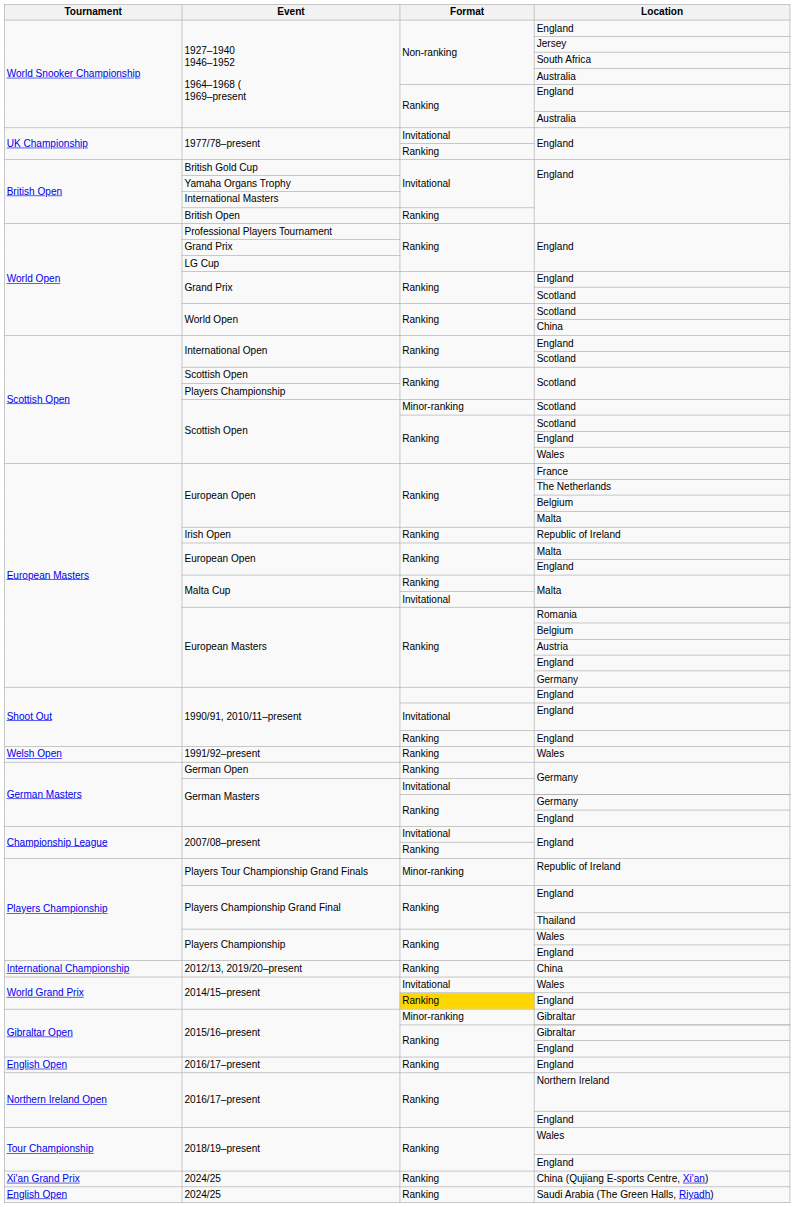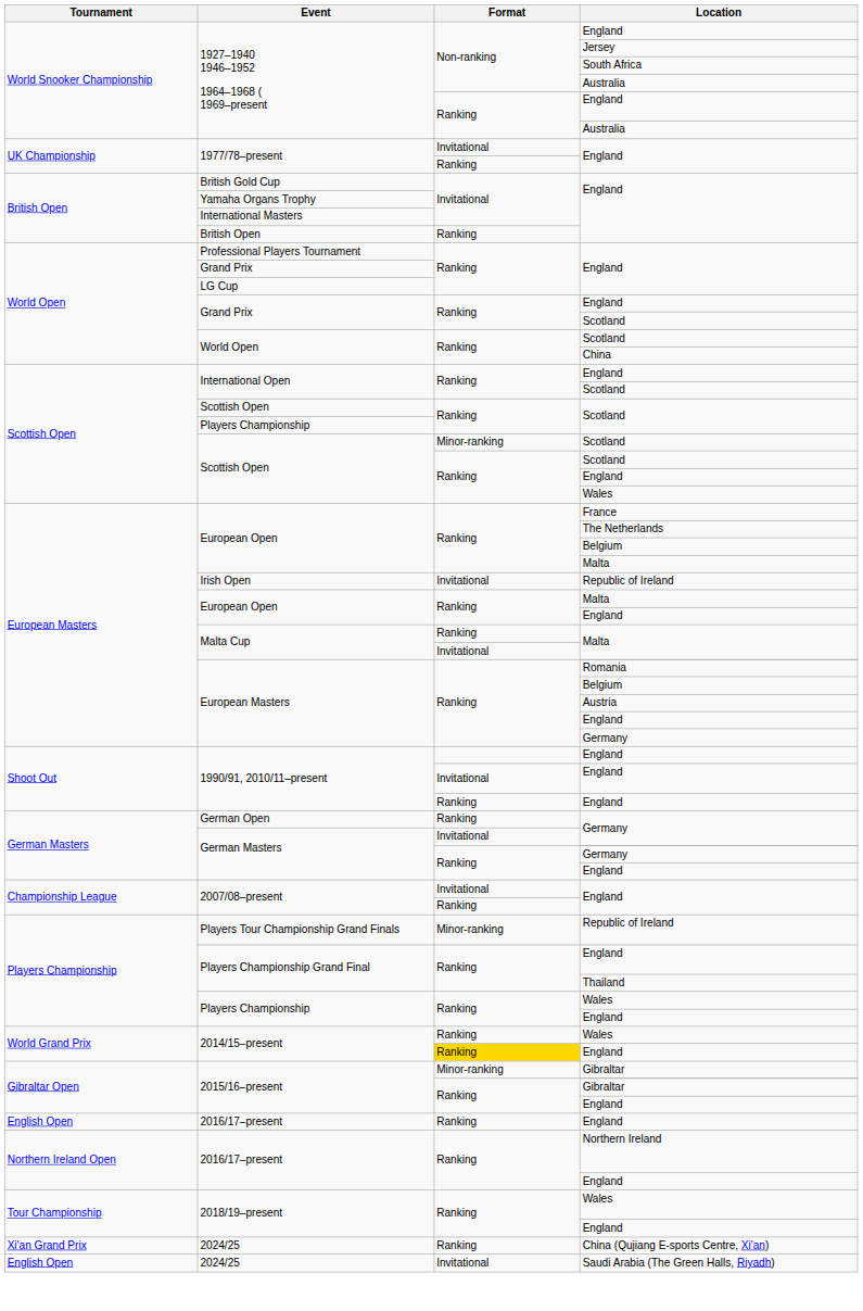Irish Open | Format: Ranking -> Invitational
- row: Welsh Open | 1991/92–present | Ranking | Wales
- row: International Championship | 2012/13, 2019/20–present | Ranking | China
2014/15–present / Wales | Format: Invitational -> Ranking
2024/25 / Saudi Arabia (The Green Halls, Riyadh) | Format: Ranking -> Invitational
